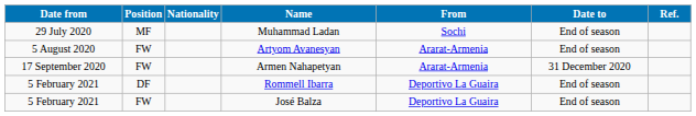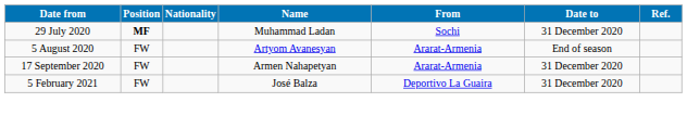Muhammad Ladan | Position: normal -> bold
Muhammad Ladan | Date to: End of season -> 31 December 2020
- row: 5 February 2021 | DF | Rommell Ibarra | Deportivo La Guaira | End of season
José Balza | Date to: End of season -> 31 December 2020
